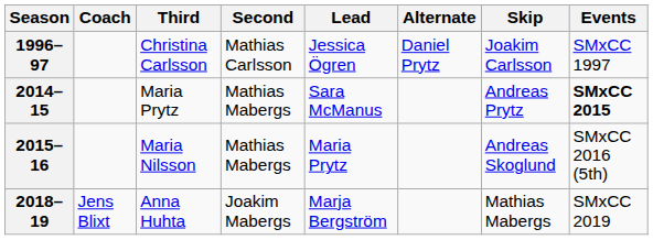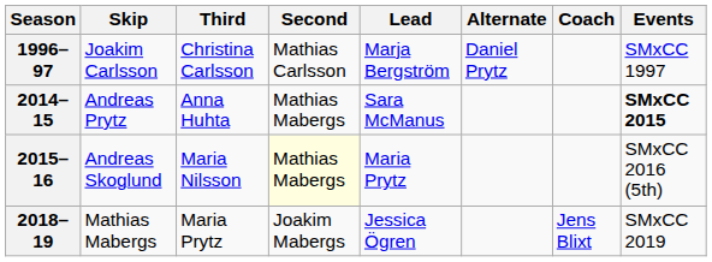columns swapped: Skip <-> Coach
1996–97 | Lead: Jessica Ögren -> Marja Bergström
2014–15 | Third: Maria Prytz -> Anna Huhta
2015–16 | Second: no background -> lightyellow background
2018–19 | Third: Anna Huhta -> Maria Prytz
2018–19 | Lead: Marja Bergström -> Jessica Ögren
